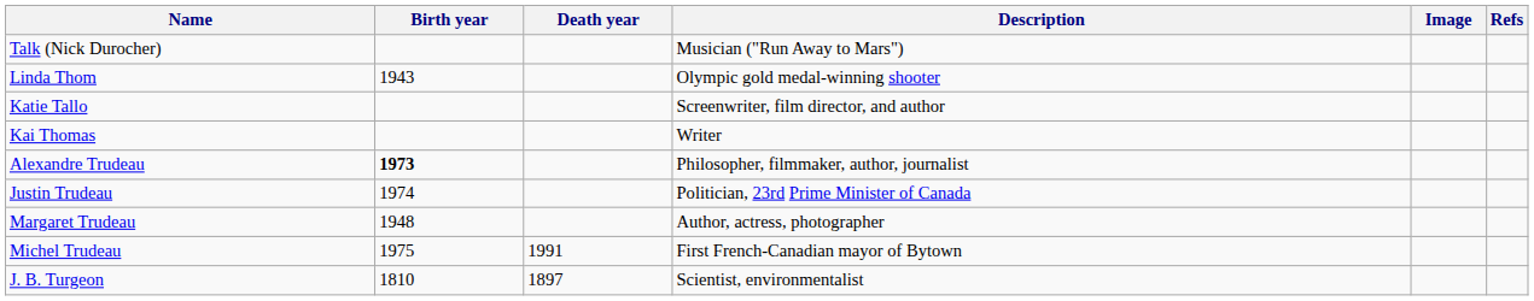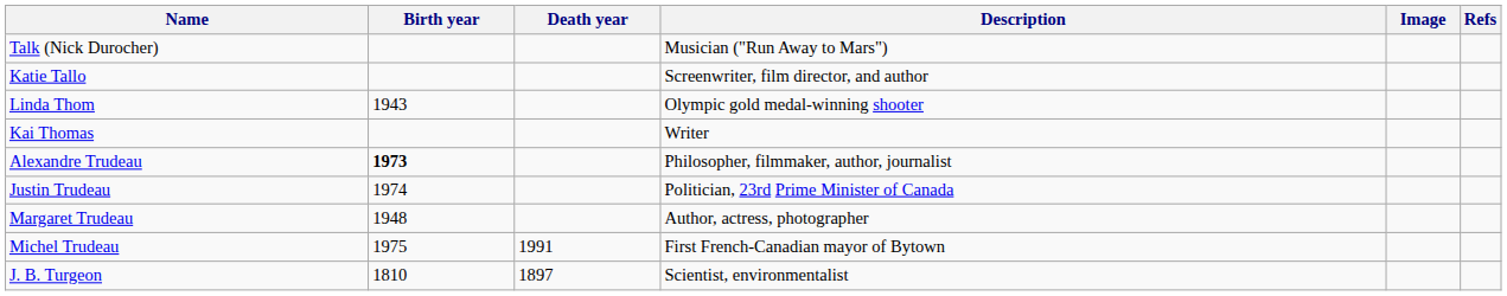rows swapped: Katie Tallo <-> Linda Thom
